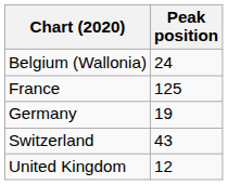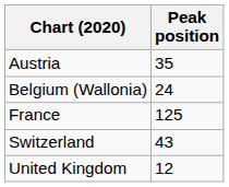+ row: Austria | 35
- row: Germany | 19
